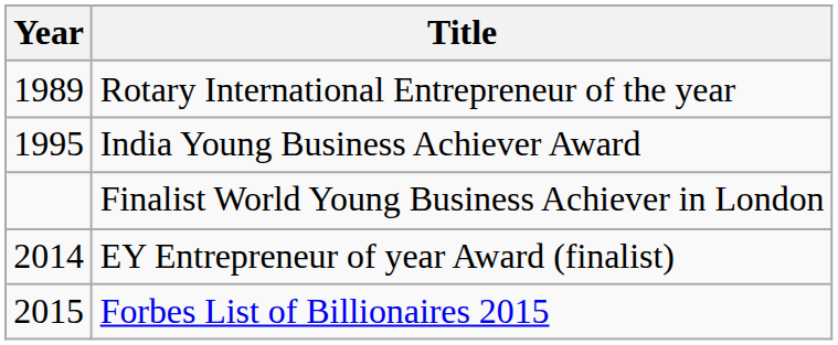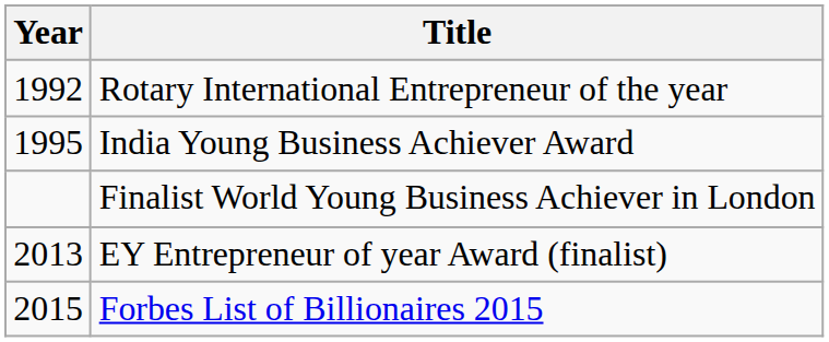Rotary International Entrepreneur of the year | Year: 1989 -> 1992
EY Entrepreneur of year Award (finalist) | Year: 2014 -> 2013
